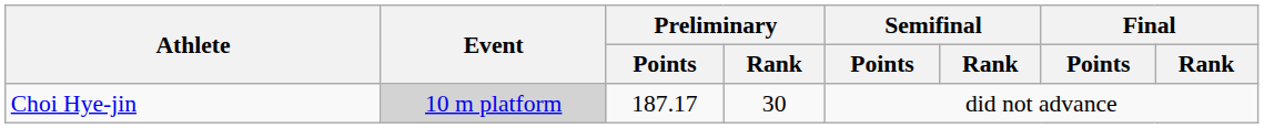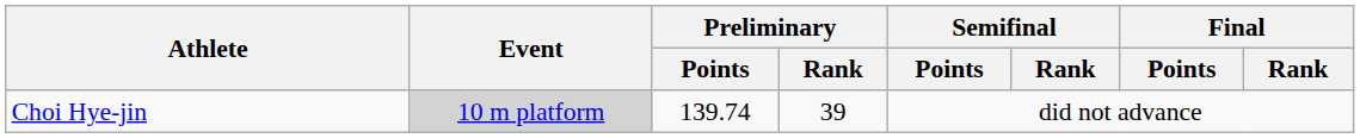Choi Hye-jin | Preliminary / Points: 187.17 -> 139.74
Choi Hye-jin | Preliminary / Rank: 30 -> 39
